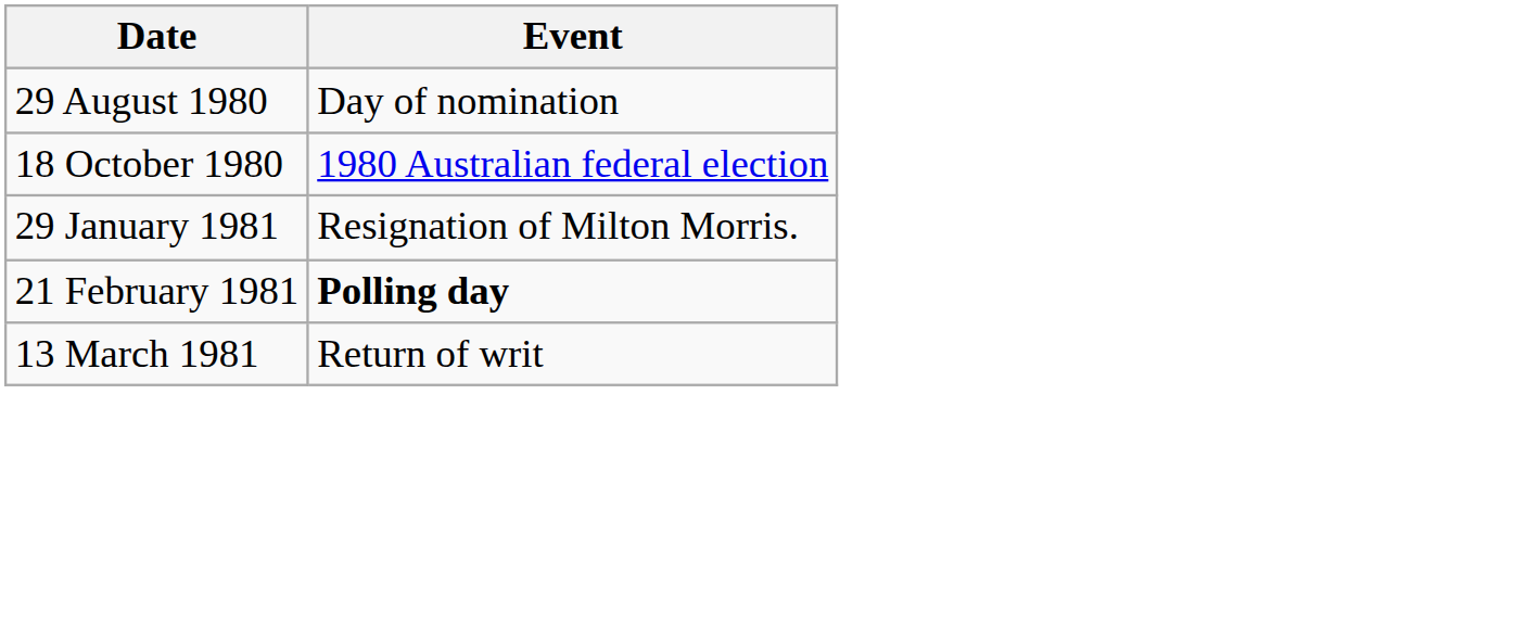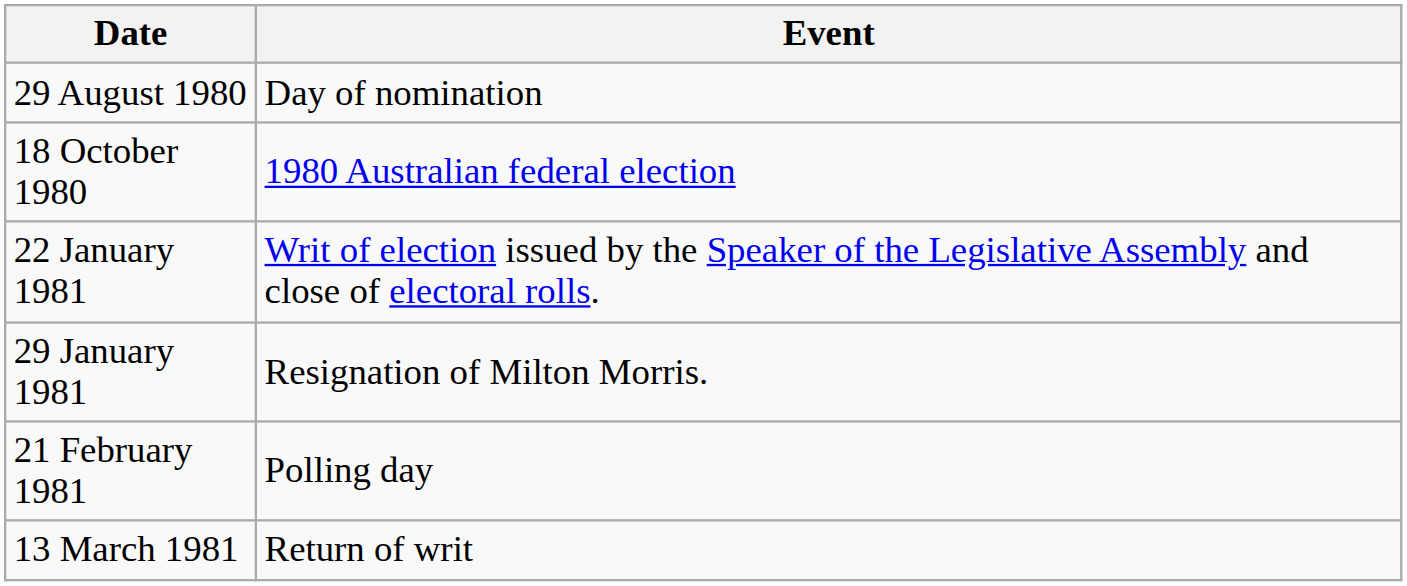+ row: 22 January 1981 | Writ of election issued by the Speaker of the Legislative Assembly and close of electoral rolls.
21 February 1981 | Event: bold -> normal
